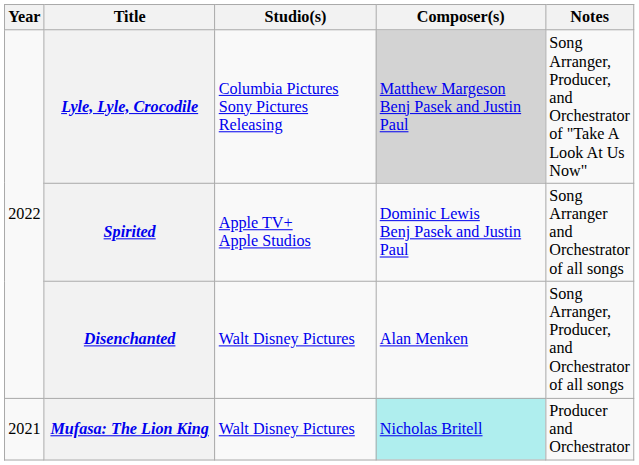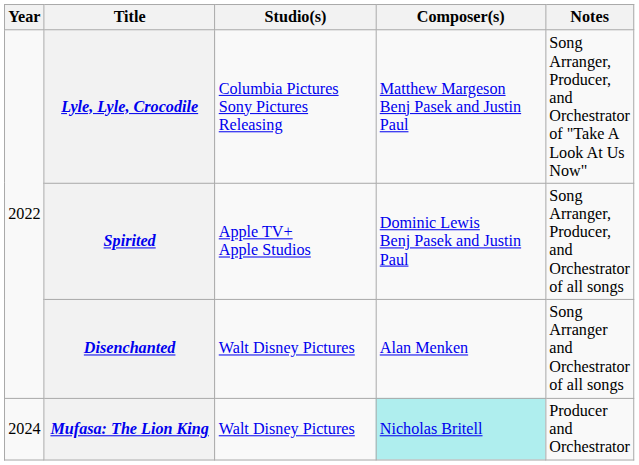Lyle, Lyle, Crocodile | Composer(s): lightgrey background -> no background
Spirited | Notes: Song Arranger and Orchestrator of all songs -> Song Arranger, Producer, and Orchestrator of all songs
Disenchanted | Notes: Song Arranger, Producer, and Orchestrator of all songs -> Song Arranger and Orchestrator of all songs
Mufasa: The Lion King | Year: 2021 -> 2024
